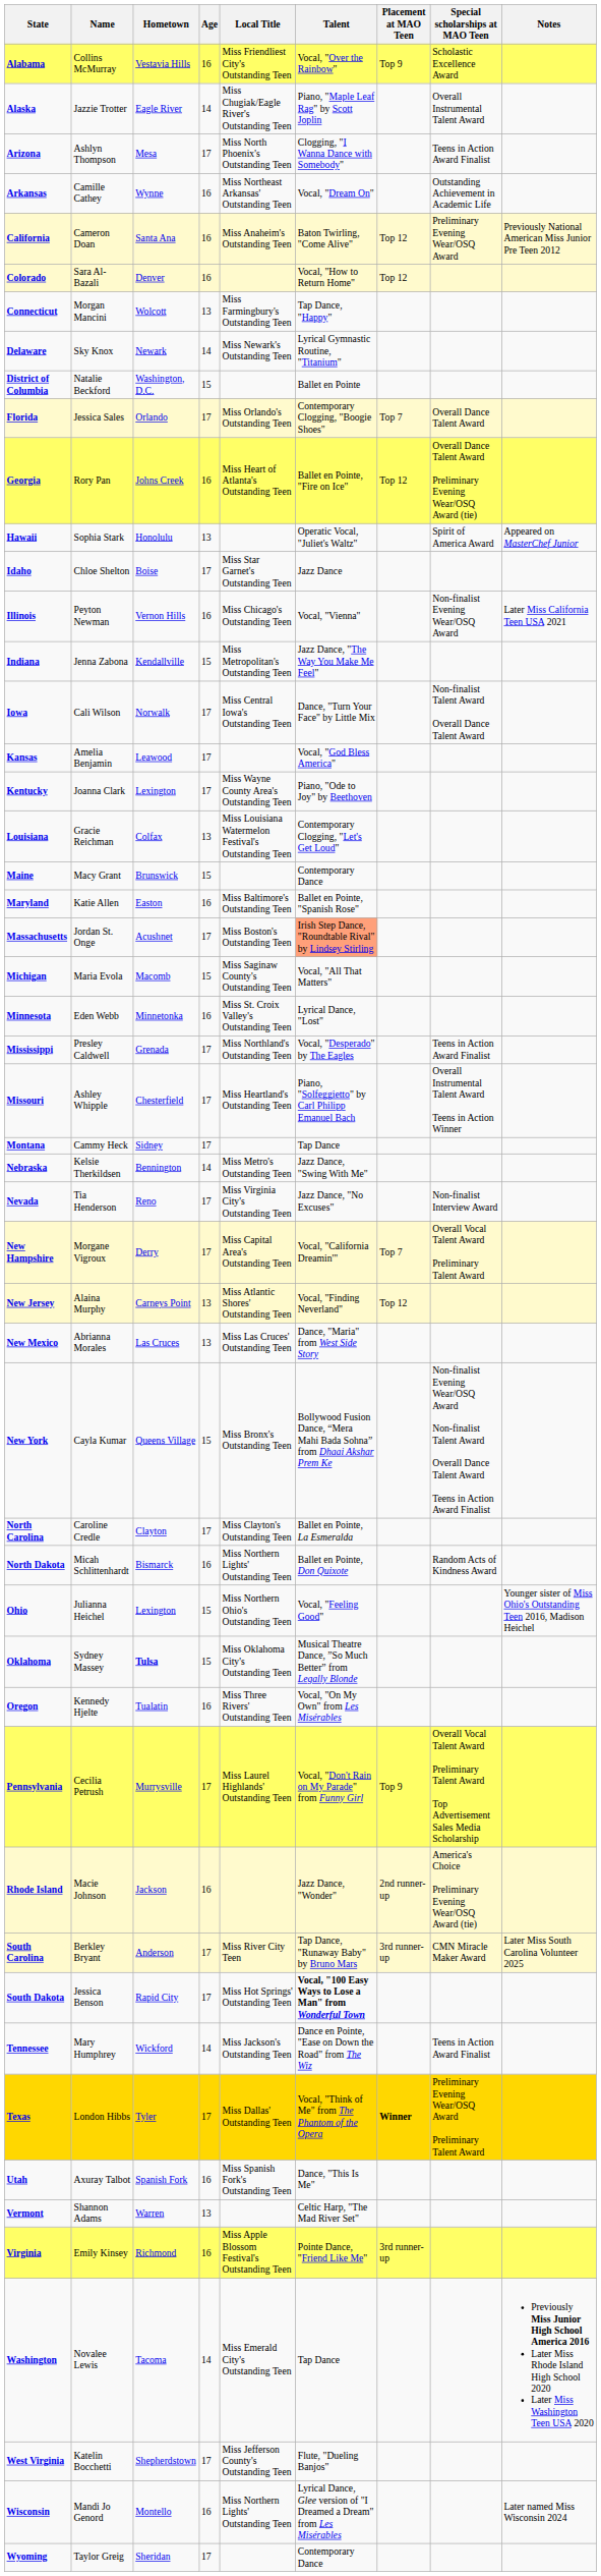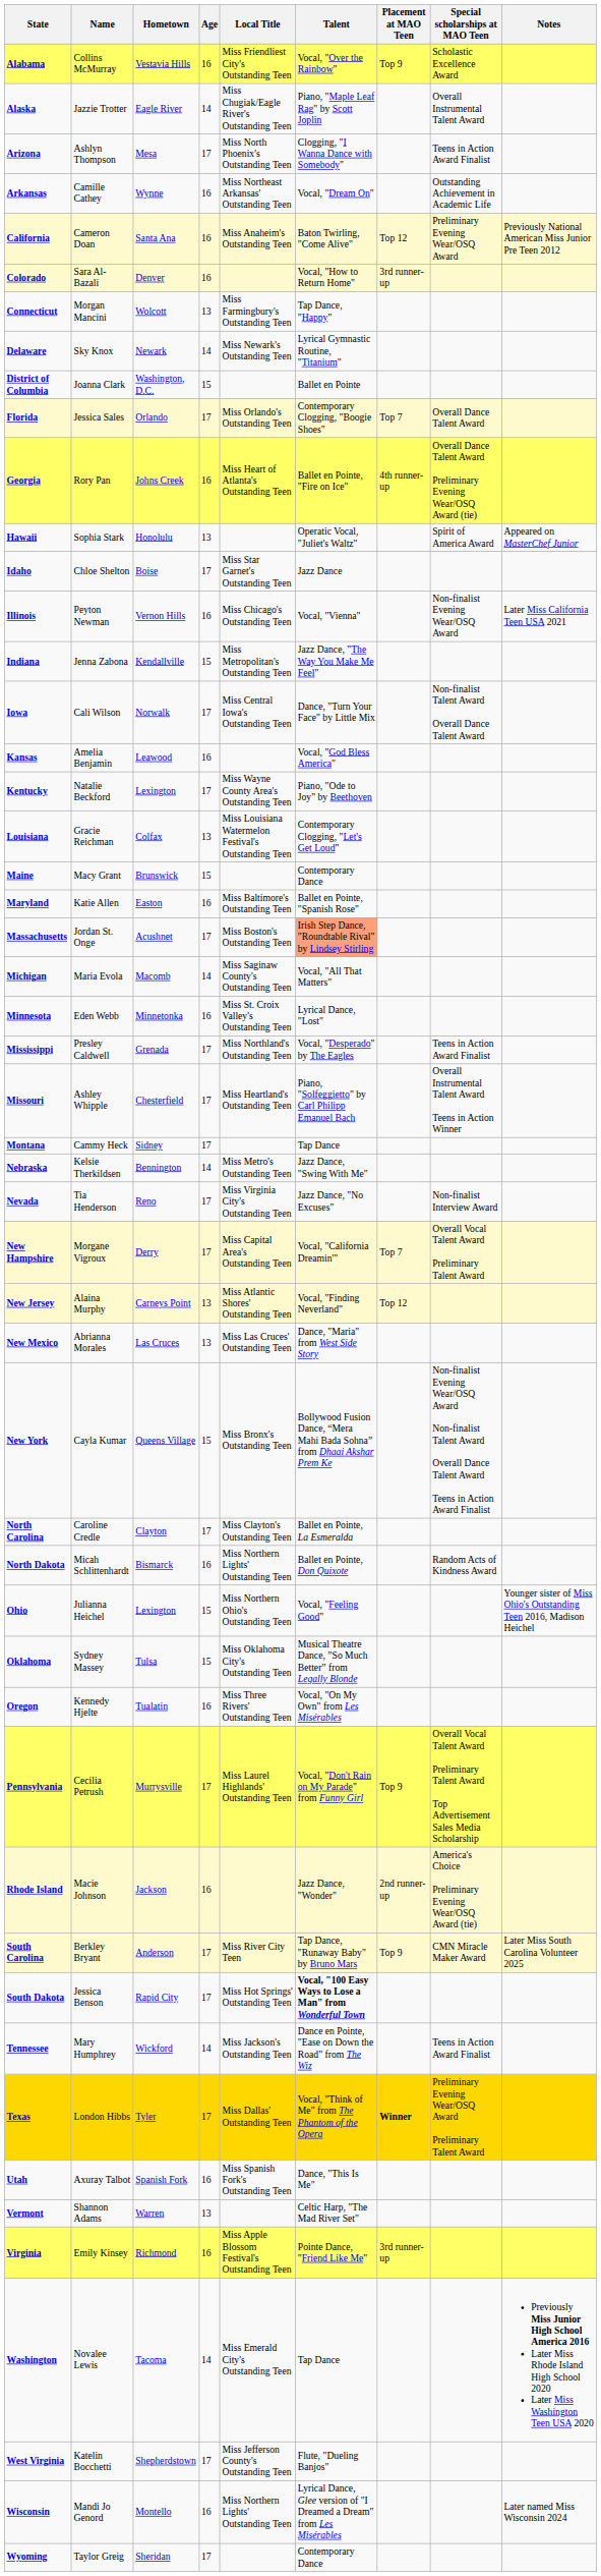Colorado | Placement at MAO Teen: Top 12 -> 3rd runner-up
District of Columbia | Name: Natalie Beckford -> Joanna Clark
Georgia | Placement at MAO Teen: Top 12 -> 4th runner-up
Kansas | Age: 17 -> 16
Kentucky | Name: Joanna Clark -> Natalie Beckford
Michigan | Age: 15 -> 14
Oklahoma | Hometown: bold -> normal
South Carolina | Placement at MAO Teen: 3rd runner-up -> Top 9
